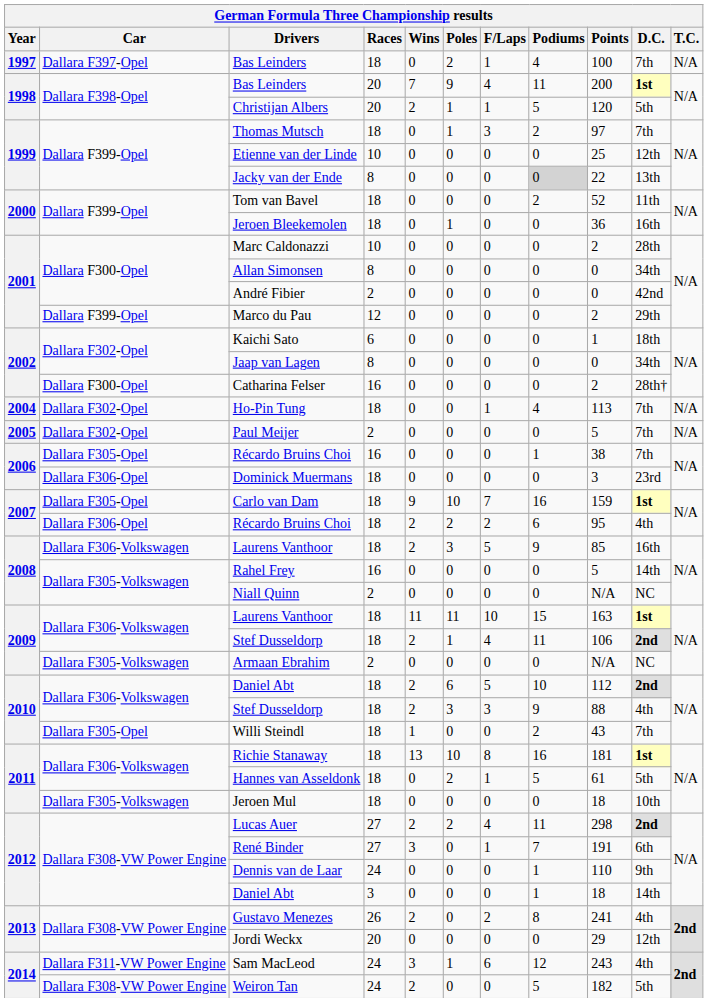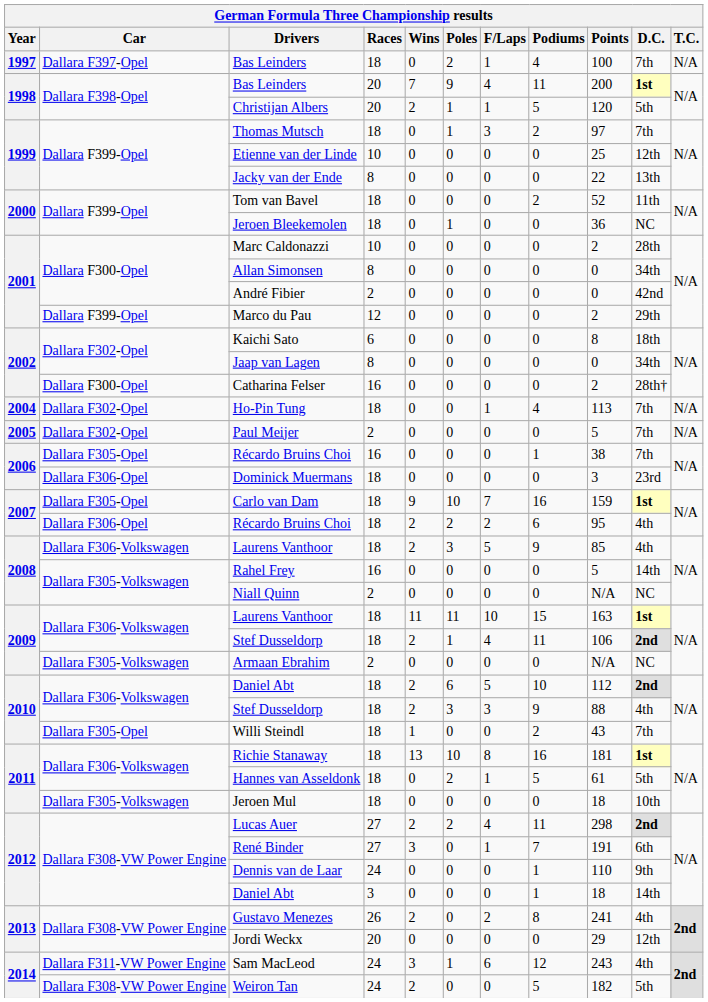Jacky van der Ende | Podiums: lightgrey background -> no background
Jeroen Bleekemolen | D.C.: 16th -> NC
Kaichi Sato | Points: 1 -> 8
2008 / Laurens Vanthoor | D.C.: 16th -> 4th
